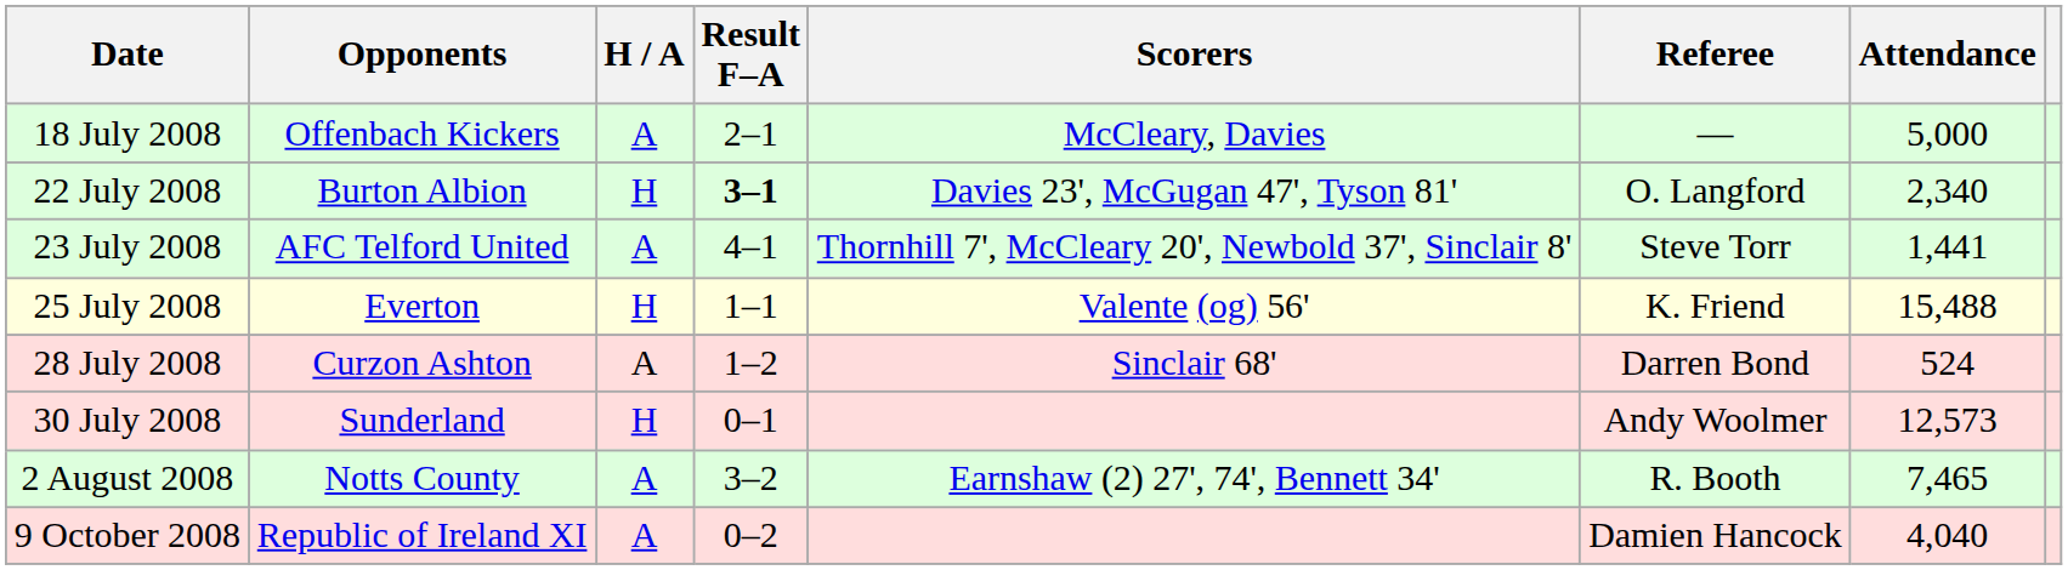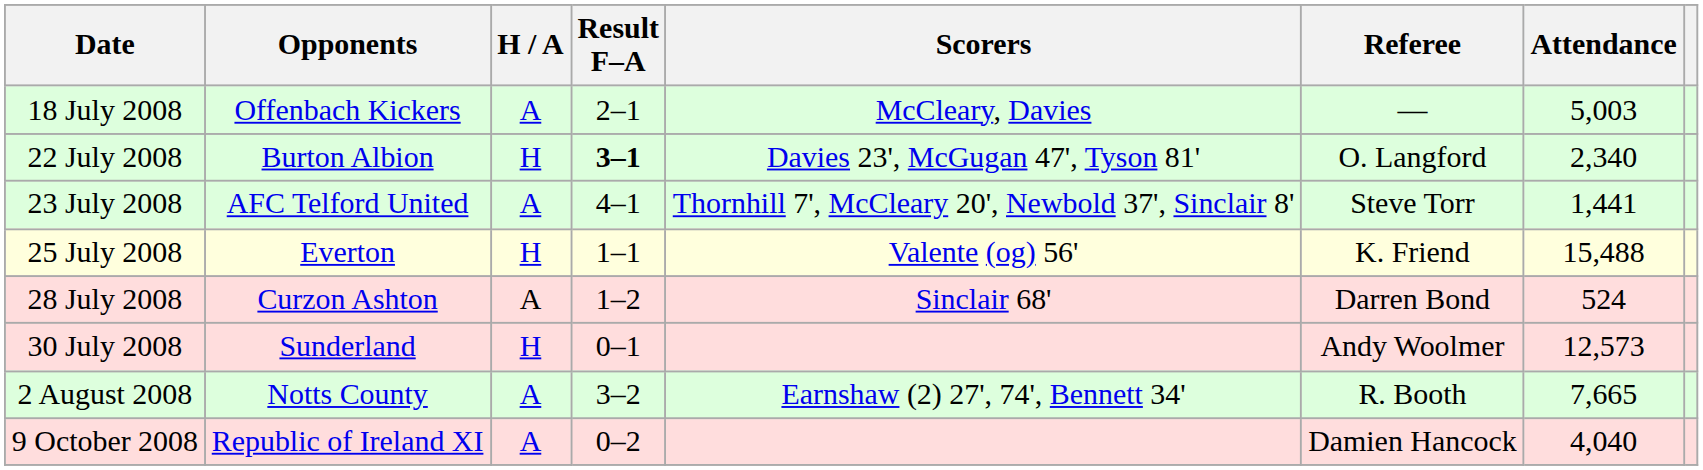18 July 2008 | Attendance: 5,000 -> 5,003
2 August 2008 | Attendance: 7,465 -> 7,665
